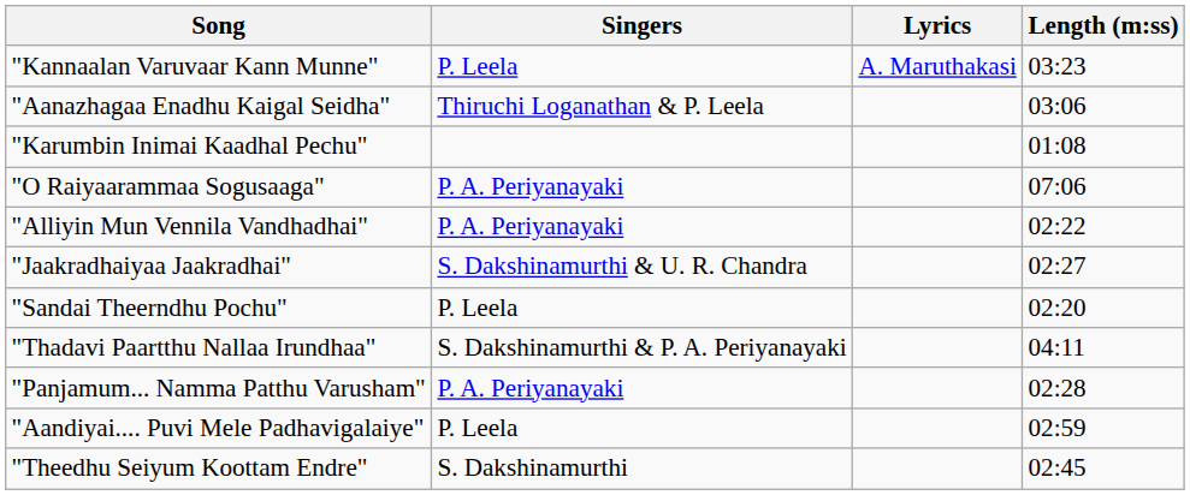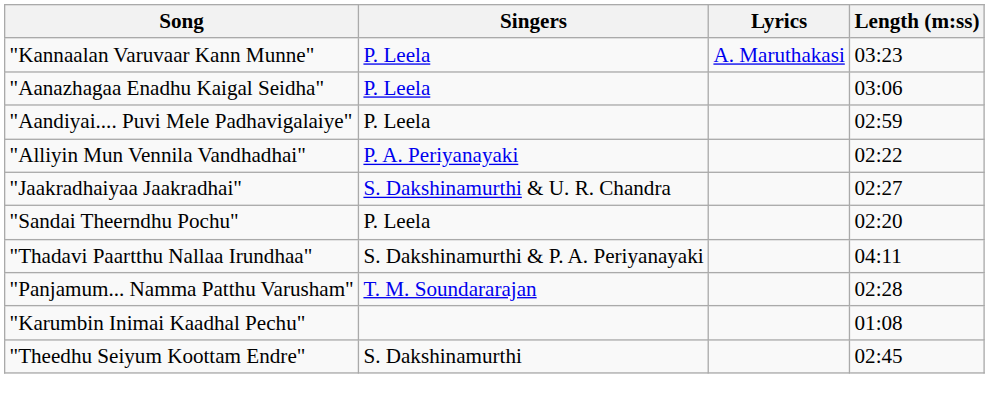"Aanazhagaa Enadhu Kaigal Seidha" | Singers: Thiruchi Loganathan & P. Leela -> P. Leela
rows swapped: "Aandiyai.... Puvi Mele Padhavigalaiye" <-> "Karumbin Inimai Kaadhal Pechu"
- row: "O Raiyaarammaa Sogusaaga" | P. A. Periyanayaki | 07:06
"Panjamum... Namma Patthu Varusham" | Singers: P. A. Periyanayaki -> T. M. Soundararajan
